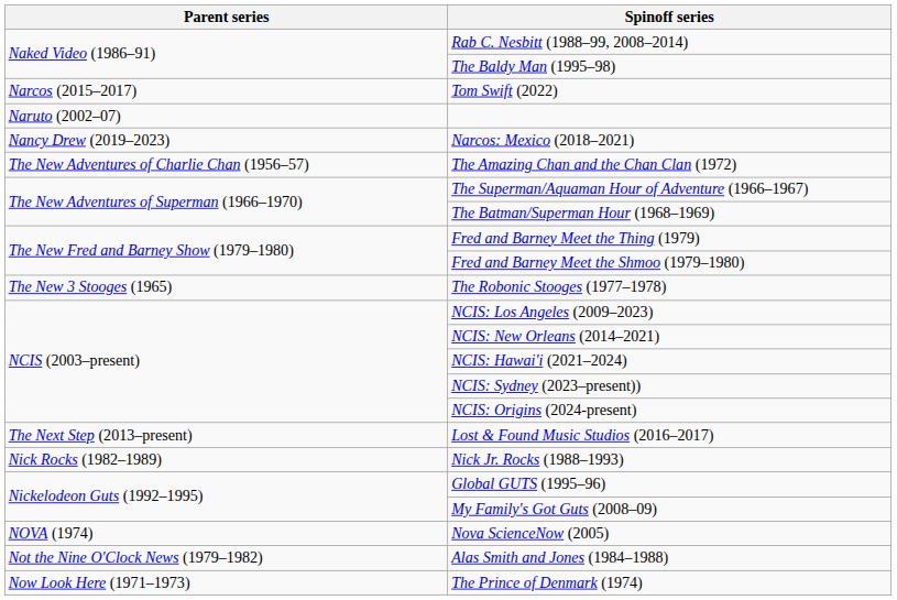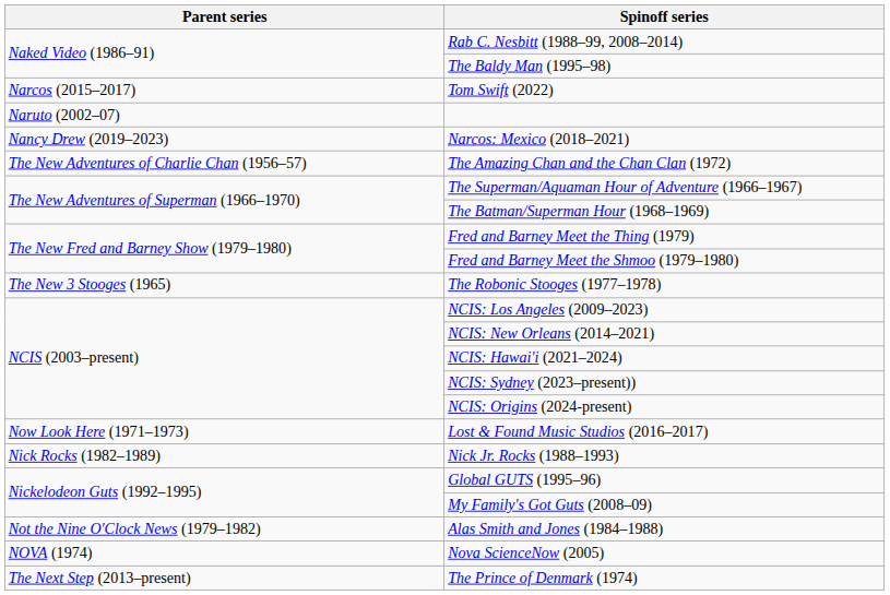Lost & Found Music Studios (2016–2017) | Parent series: The Next Step (2013–present) -> Now Look Here (1971–1973)
rows swapped: Alas Smith and Jones (1984–1988) <-> Nova ScienceNow (2005)
The Prince of Denmark (1974) | Parent series: Now Look Here (1971–1973) -> The Next Step (2013–present)
